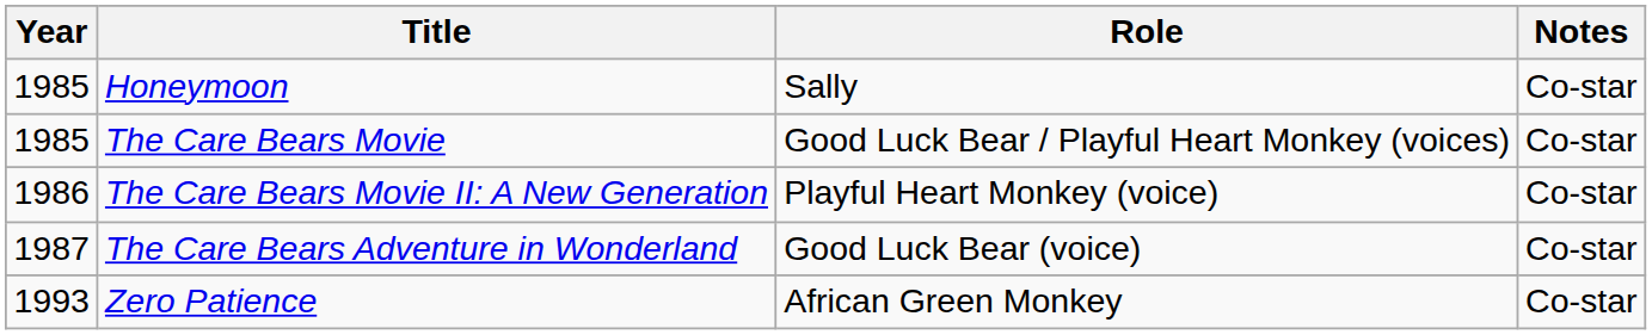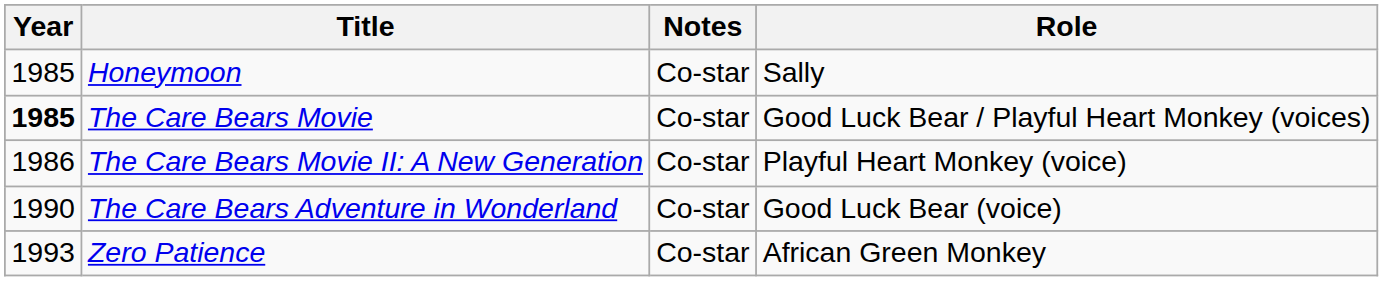columns swapped: Role <-> Notes
The Care Bears Movie | Year: normal -> bold
The Care Bears Adventure in Wonderland | Year: 1987 -> 1990
